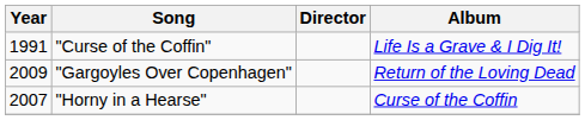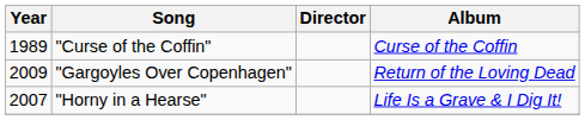"Curse of the Coffin" | Year: 1991 -> 1989
"Curse of the Coffin" | Album: Life Is a Grave & I Dig It! -> Curse of the Coffin
"Horny in a Hearse" | Album: Curse of the Coffin -> Life Is a Grave & I Dig It!
